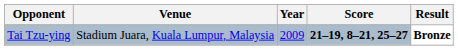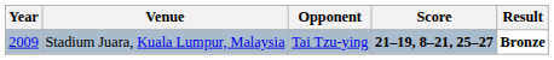columns swapped: Year <-> Opponent
